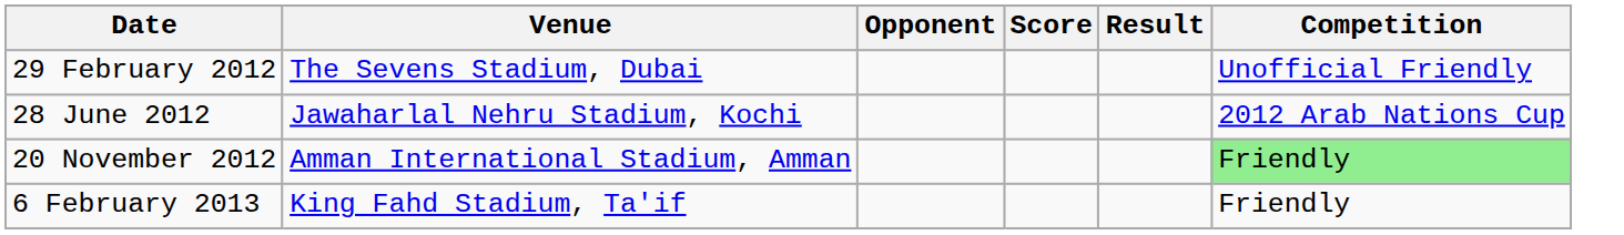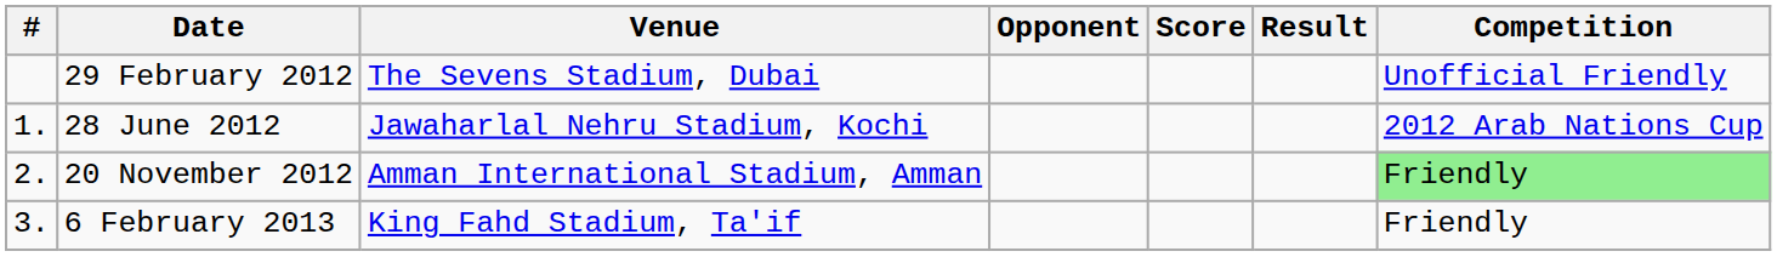+ column: # | 1. | 2. | 3.
